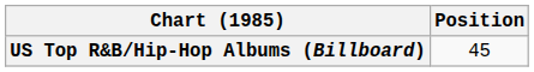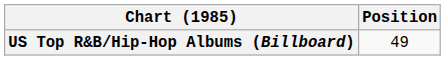US Top R&B/Hip-Hop Albums (Billboard) | Position: 45 -> 49
